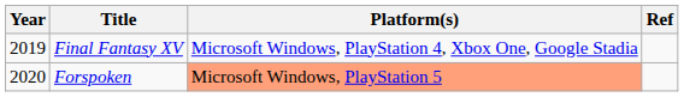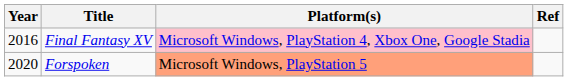Final Fantasy XV | Year: 2019 -> 2016
Final Fantasy XV | Platform(s): no background -> pink background
